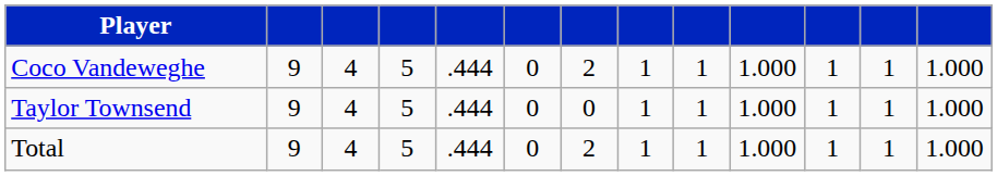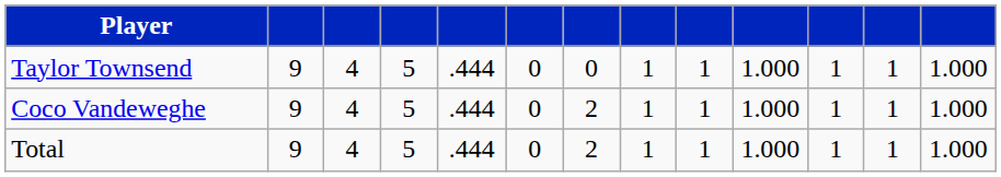rows swapped: Taylor Townsend <-> Coco Vandeweghe
